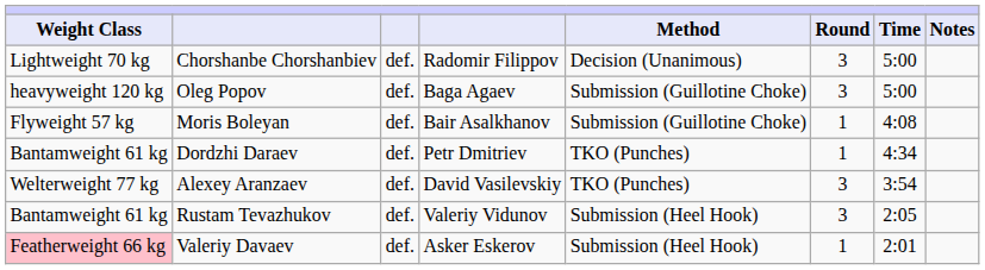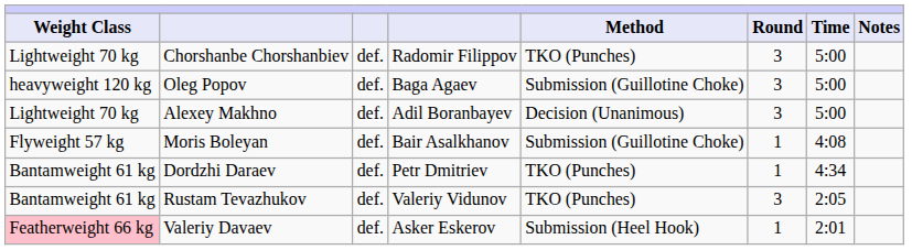Chorshanbe Chorshanbiev | Method: Decision (Unanimous) -> TKO (Punches)
+ row: Lightweight 70 kg | Alexey Makhno | def. | Adil Boranbayev | Decision (Unanimous) | 3 | 5:00
- row: Welterweight 77 kg | Alexey Aranzaev | def. | David Vasilevskiy | TKO (Punches) | 3 | 3:54
Rustam Tevazhukov | Method: Submission (Heel Hook) -> TKO (Punches)
